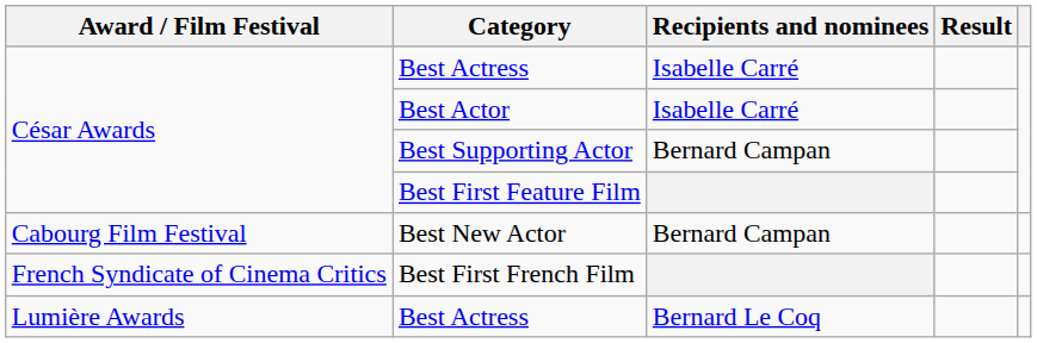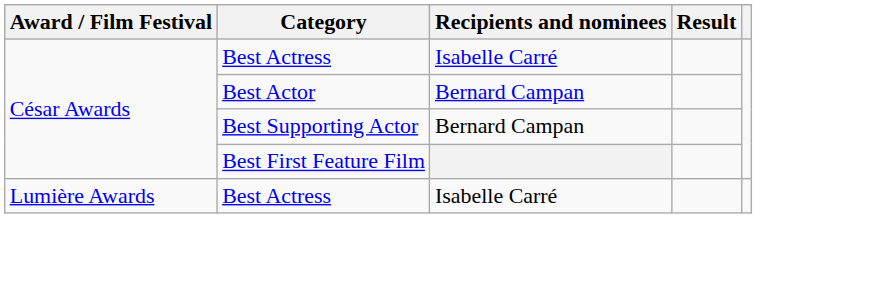Best Actor | Recipients and nominees: Isabelle Carré -> Bernard Campan
- row: Cabourg Film Festival | Best New Actor | Bernard Campan
- row: French Syndicate of Cinema Critics | Best First French Film
Lumière Awards / Best Actress | Recipients and nominees: Bernard Le Coq -> Isabelle Carré
